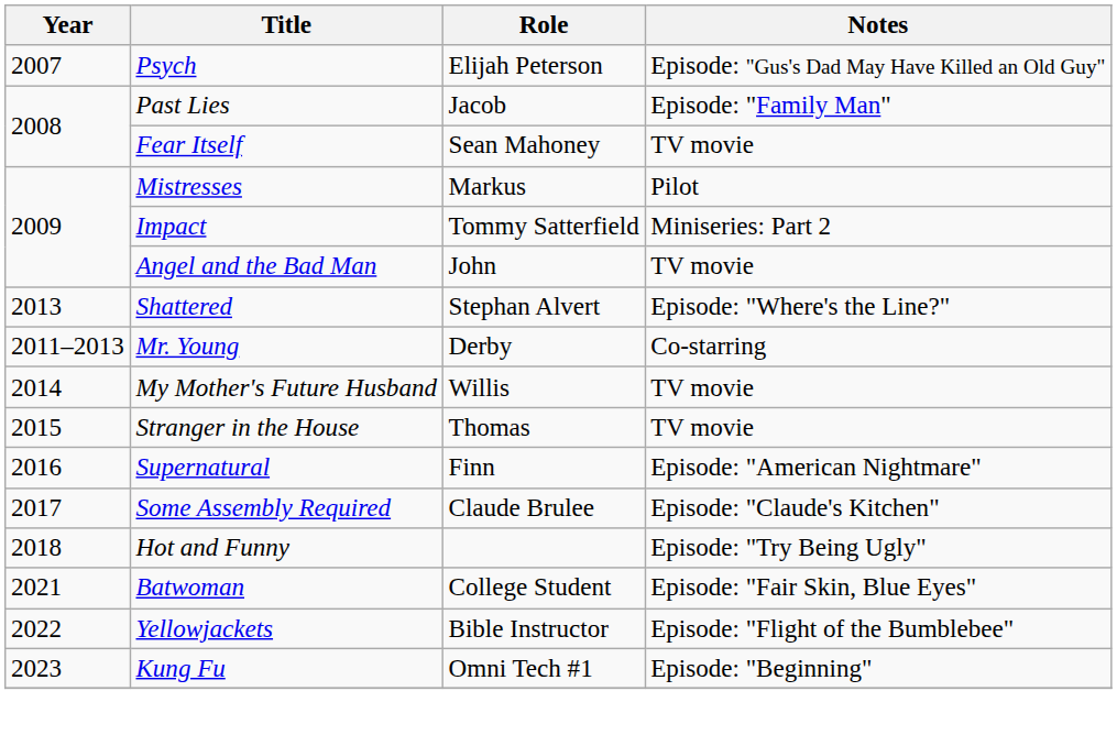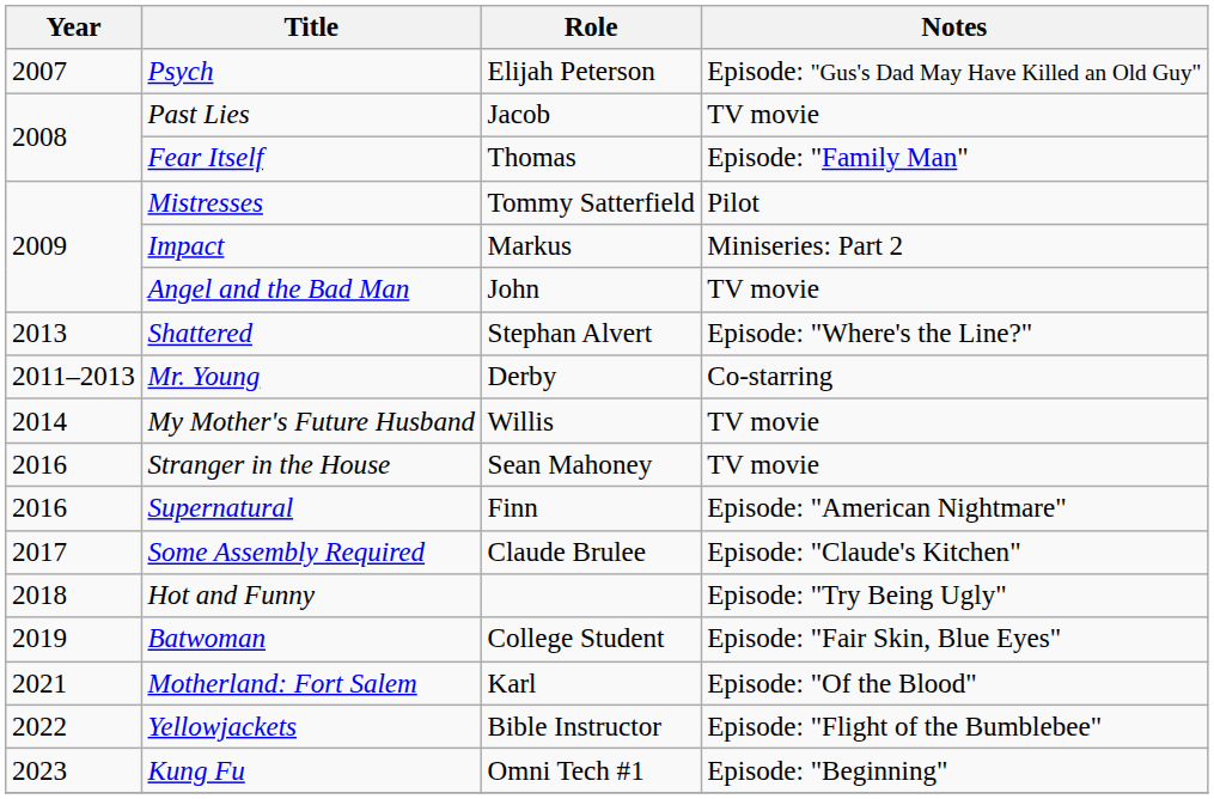Past Lies | Notes: Episode: "Family Man" -> TV movie
Fear Itself | Role: Sean Mahoney -> Thomas
Fear Itself | Notes: TV movie -> Episode: "Family Man"
Mistresses | Role: Markus -> Tommy Satterfield
Impact | Role: Tommy Satterfield -> Markus
Stranger in the House | Year: 2015 -> 2016
Stranger in the House | Role: Thomas -> Sean Mahoney
Batwoman | Year: 2021 -> 2019
+ row: 2021 | Motherland: Fort Salem | Karl | Episode: "Of the Blood"
